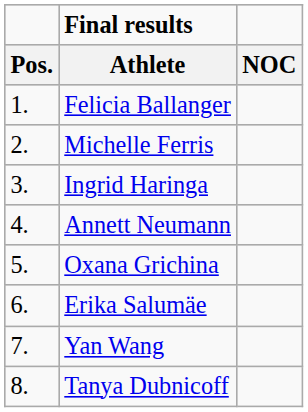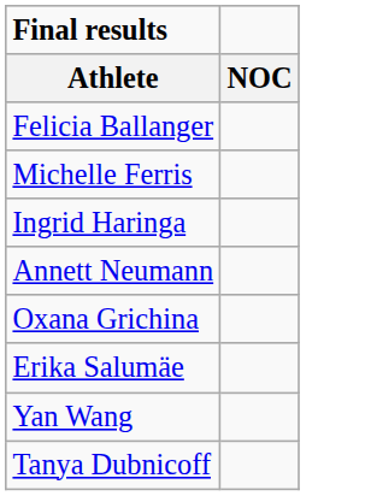- column: Pos. | 1. | 2. | 3. | 4. | 5. | 6. | 7. | 8.
